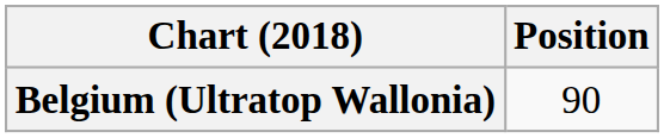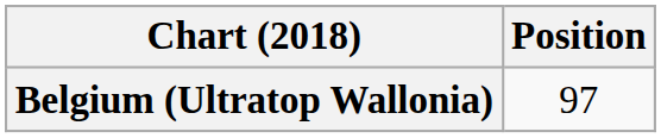Belgium (Ultratop Wallonia) | Position: 90 -> 97
